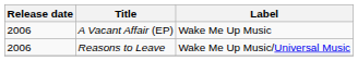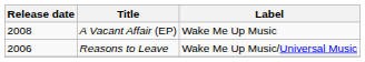A Vacant Affair (EP) | Release date: 2006 -> 2008
